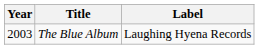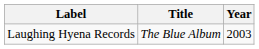columns swapped: Year <-> Label
